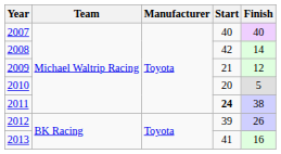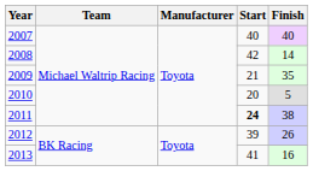2009 | Finish: 12 -> 35
